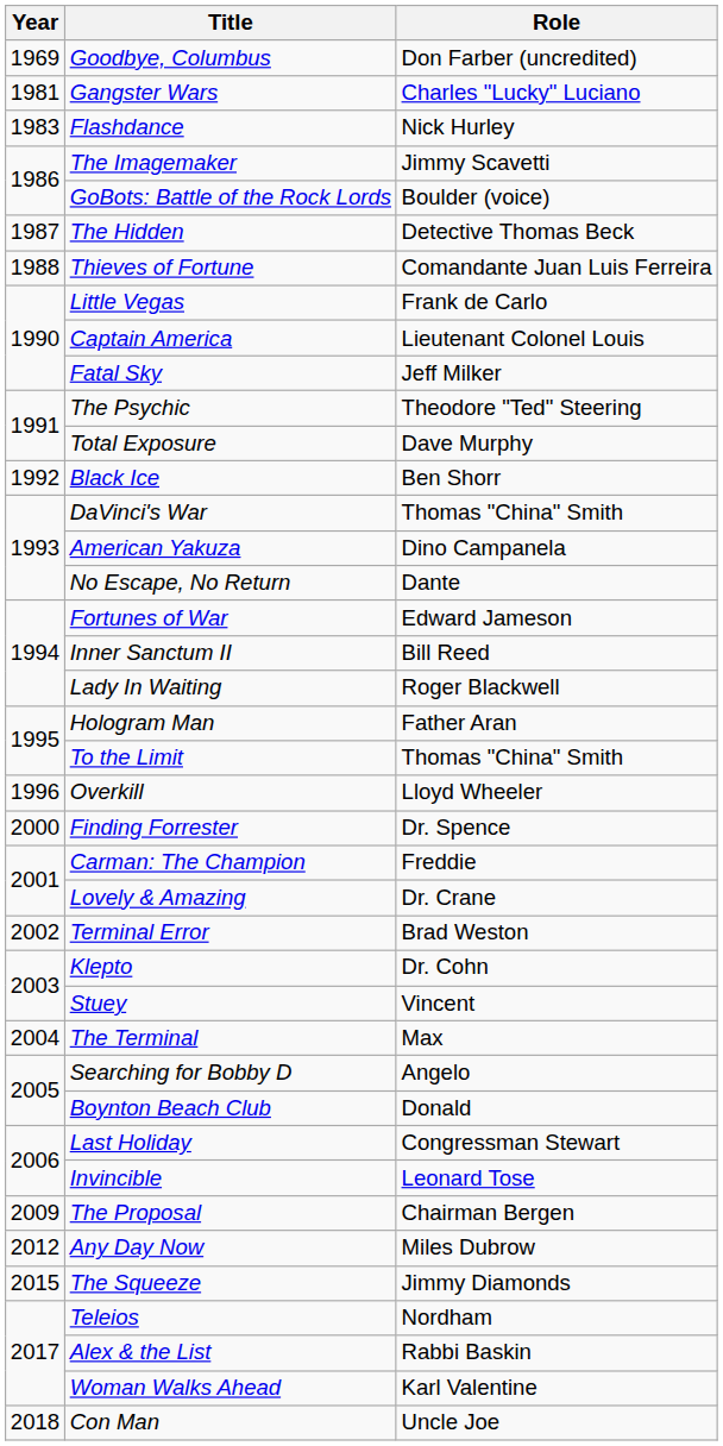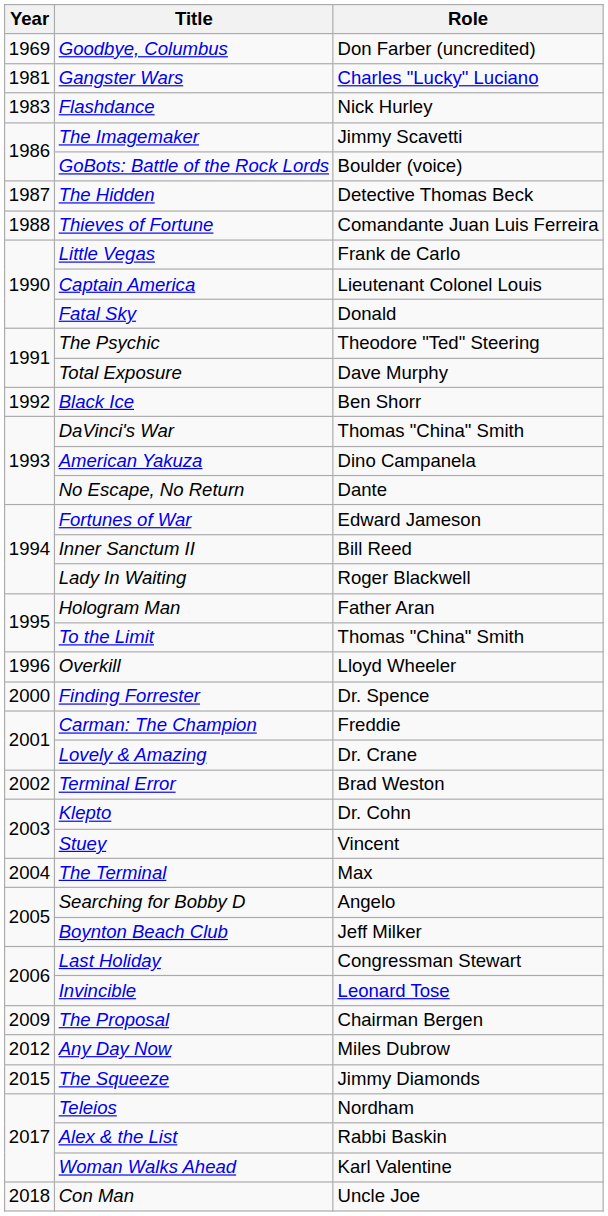Fatal Sky | Role: Jeff Milker -> Donald
Boynton Beach Club | Role: Donald -> Jeff Milker
